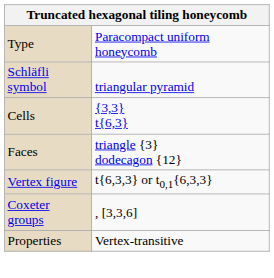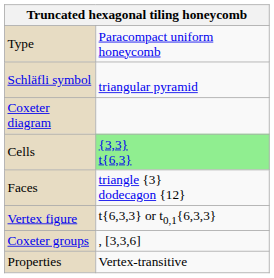+ row: Coxeter diagram
Cells | column 2: no background -> lightgreen background
